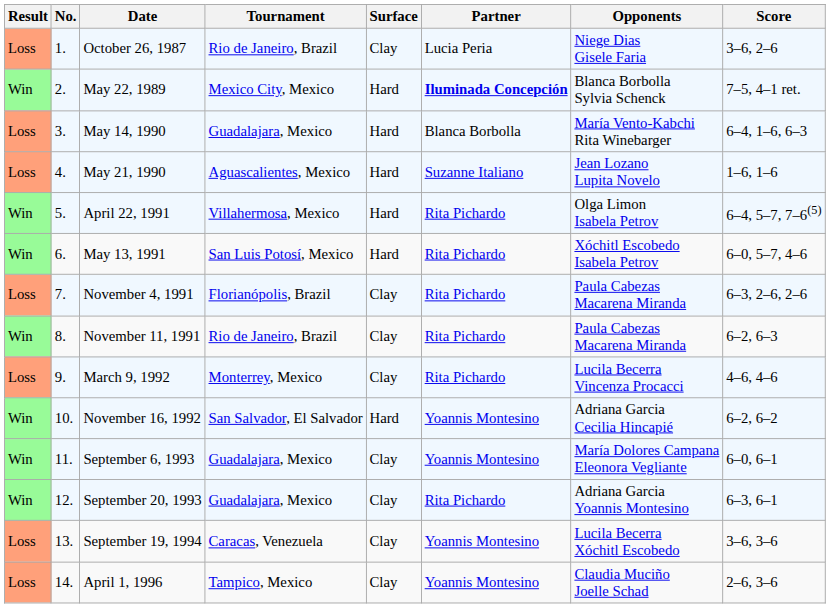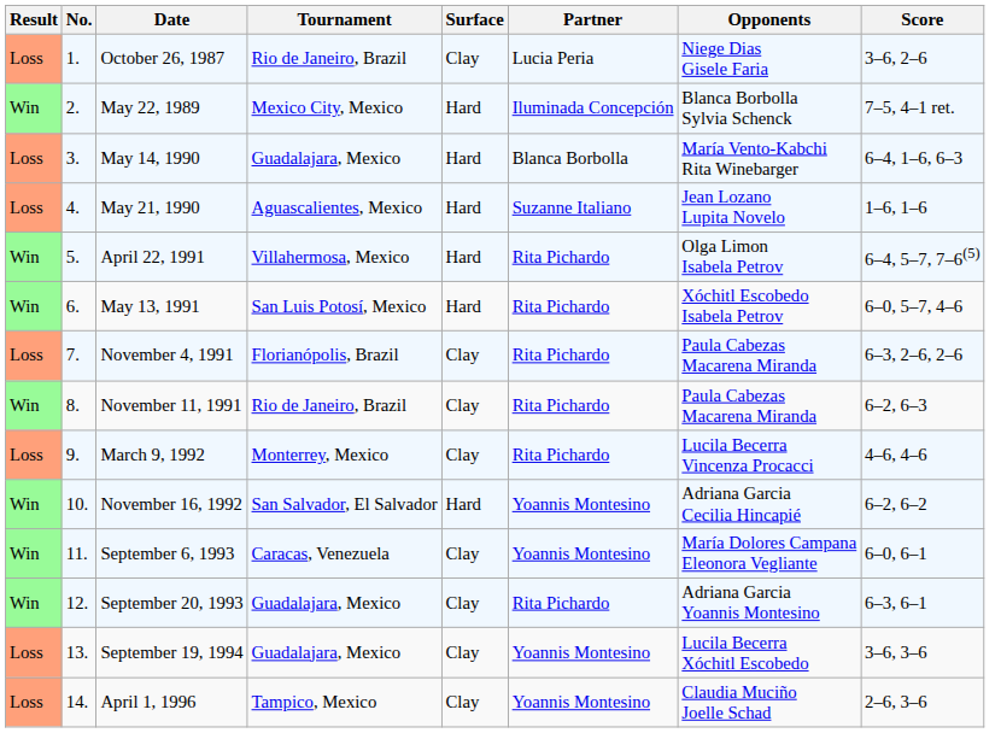May 22, 1989 | Partner: bold -> normal
September 6, 1993 | Tournament: Guadalajara, Mexico -> Caracas, Venezuela
September 19, 1994 | Tournament: Caracas, Venezuela -> Guadalajara, Mexico
